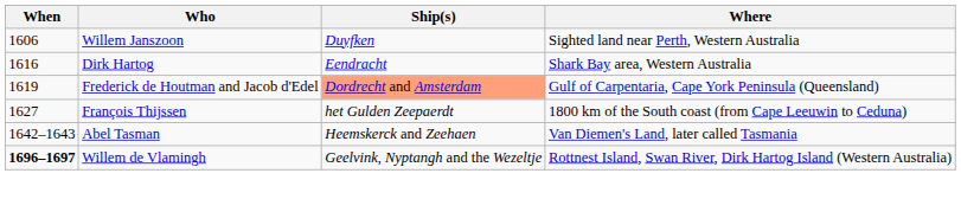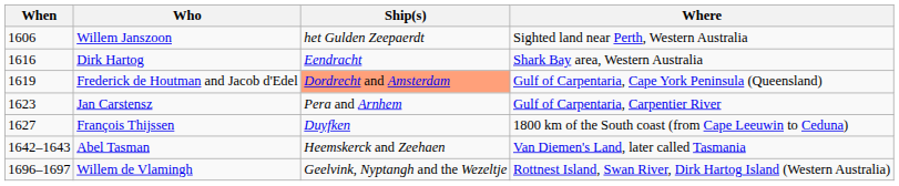Willem Janszoon | Ship(s): Duyfken -> het Gulden Zeepaerdt
+ row: 1623 | Jan Carstensz | Pera and Arnhem | Gulf of Carpentaria, Carpentier River
François Thijssen | Ship(s): het Gulden Zeepaerdt -> Duyfken
Willem de Vlamingh | When: bold -> normal
